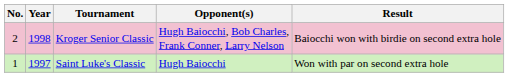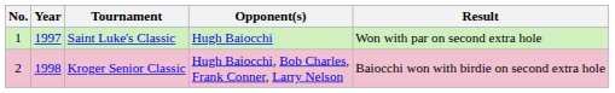rows swapped: Saint Luke's Classic <-> Kroger Senior Classic
